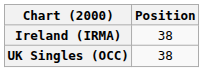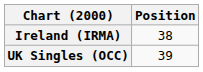UK Singles (OCC) | Position: 38 -> 39
